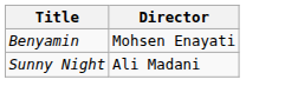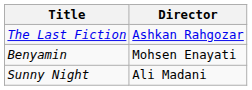+ row: The Last Fiction | Ashkan Rahgozar
